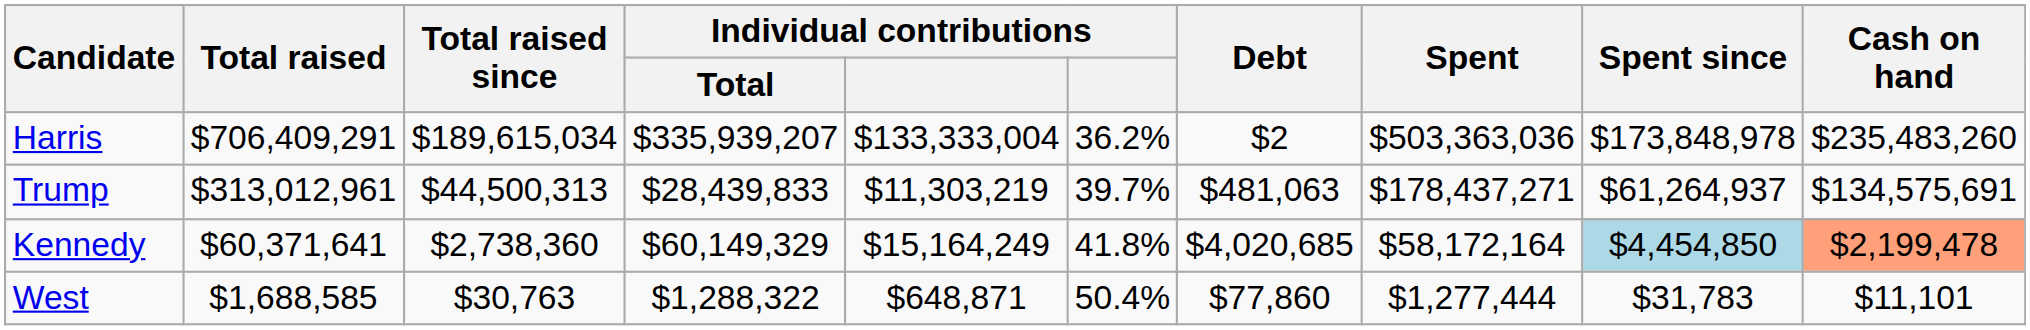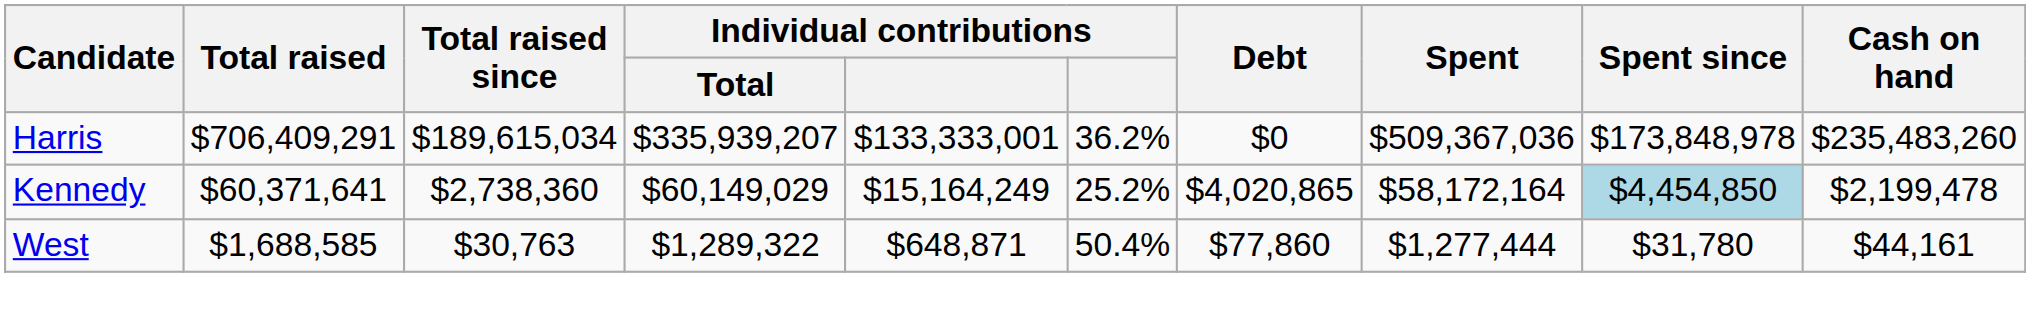Harris | column 5: $133,333,004 -> $133,333,001
Harris | Debt: $2 -> $0
Harris | Spent: $503,363,036 -> $509,367,036
- row: Trump | $313,012,961 | $44,500,313 | $28,439,833 | $11,303,219 | 39.7% | $481,063 | $178,437,271 | $61,264,937 | $134,575,691
Kennedy | Individual contributions / Total: $60,149,329 -> $60,149,029
Kennedy | column 6: 41.8% -> 25.2%
Kennedy | Debt: $4,020,685 -> $4,020,865
Kennedy | Cash on hand: lightsalmon background -> no background
West | Individual contributions / Total: $1,288,322 -> $1,289,322
West | Spent since: $31,783 -> $31,780
West | Cash on hand: $11,101 -> $44,161
